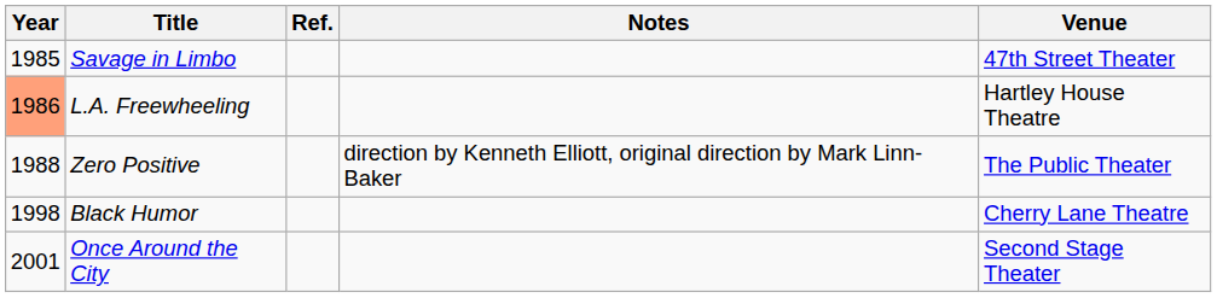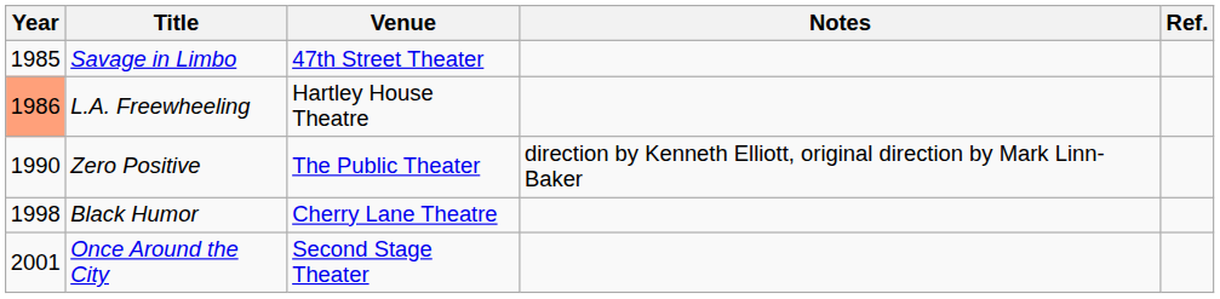columns swapped: Venue <-> Ref.
Zero Positive | Year: 1988 -> 1990
